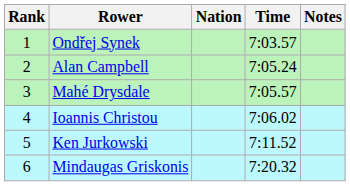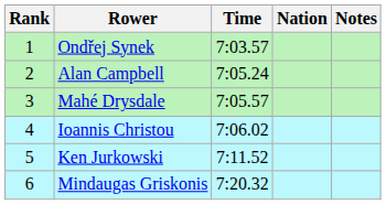columns swapped: Nation <-> Time
